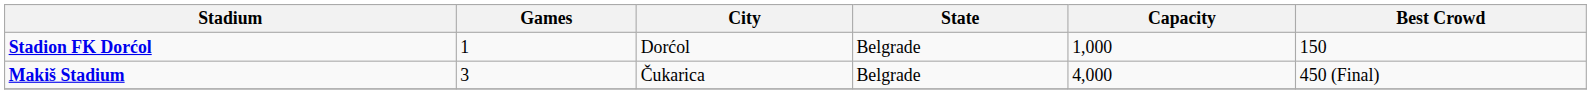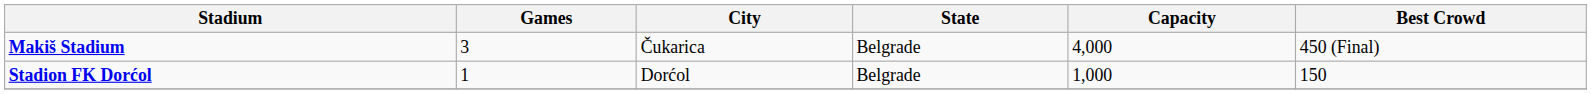rows swapped: Makiš Stadium <-> Stadion FK Dorćol
